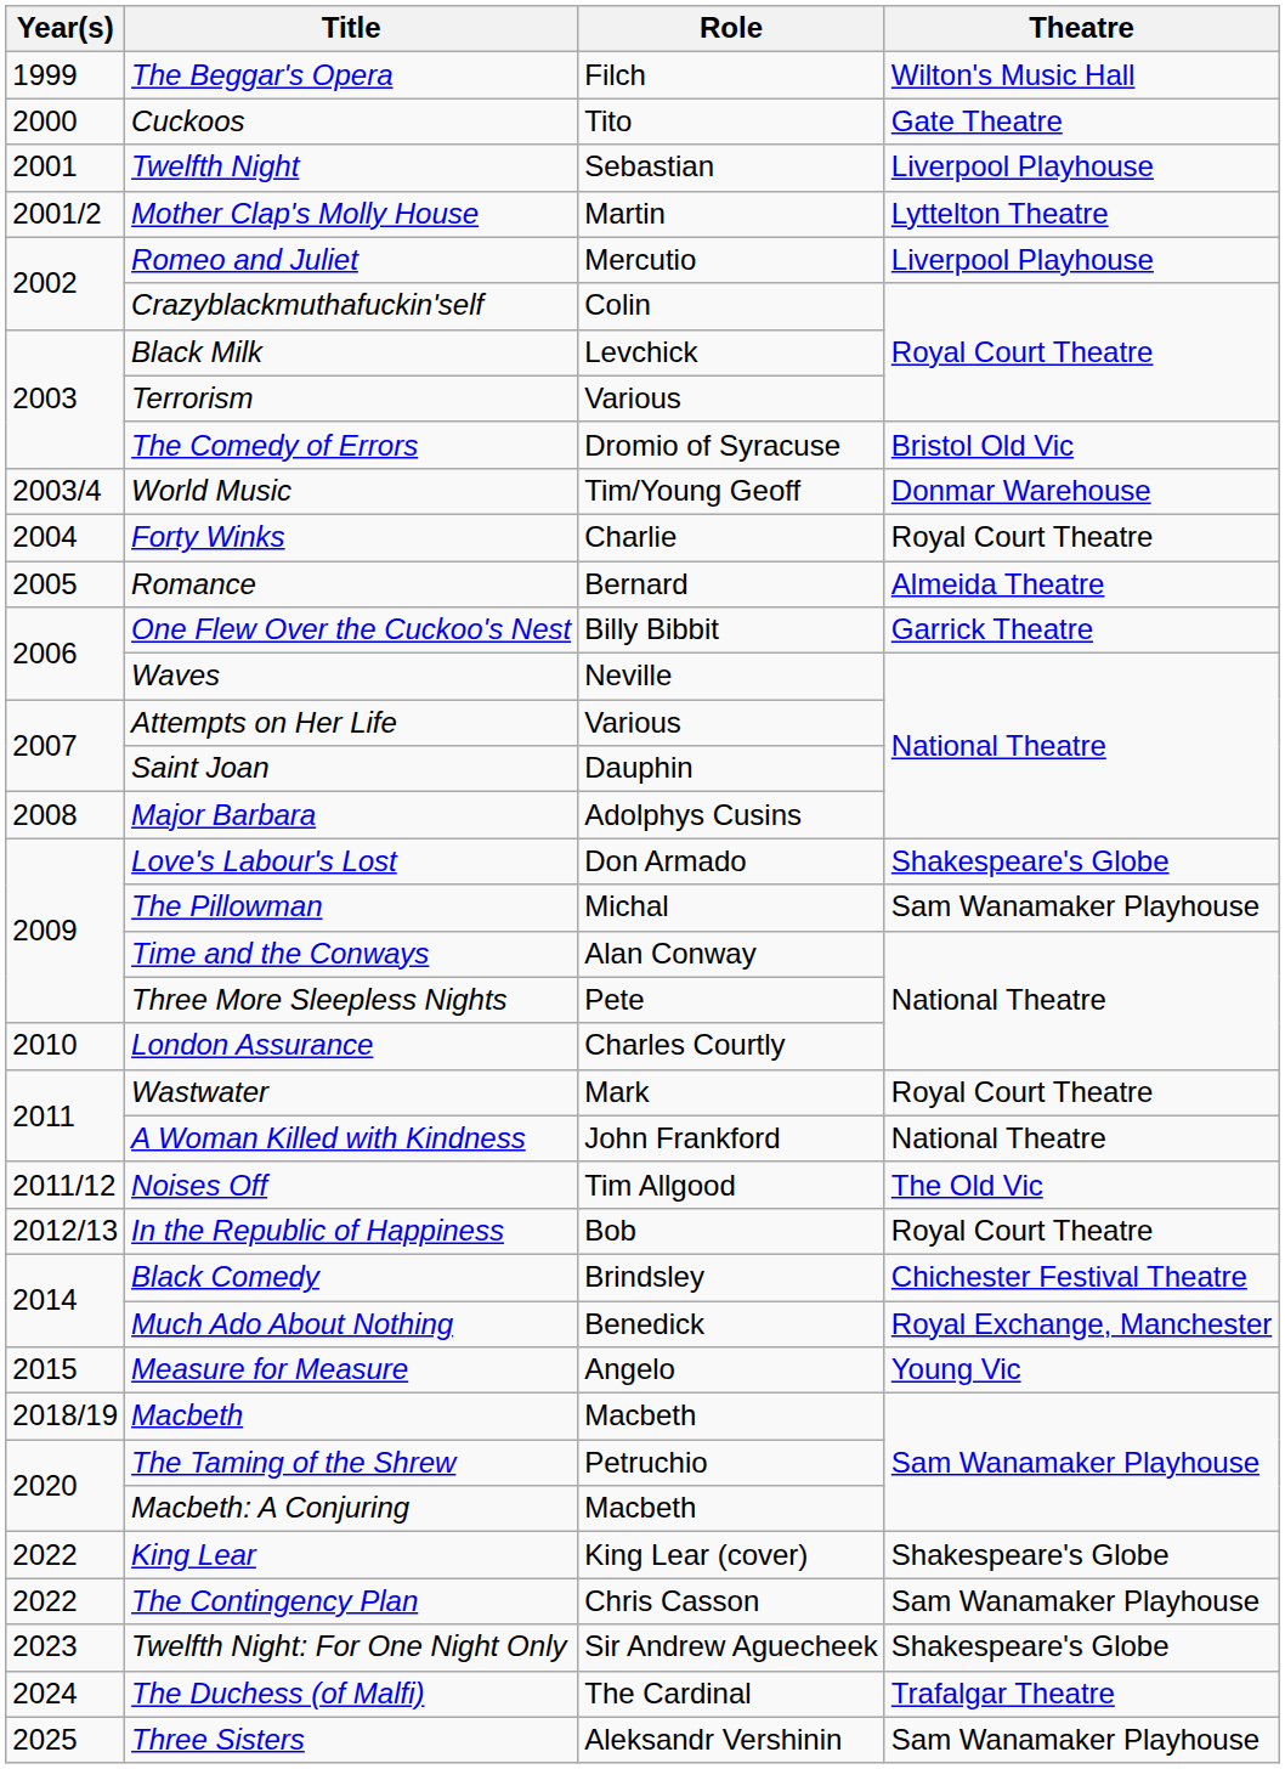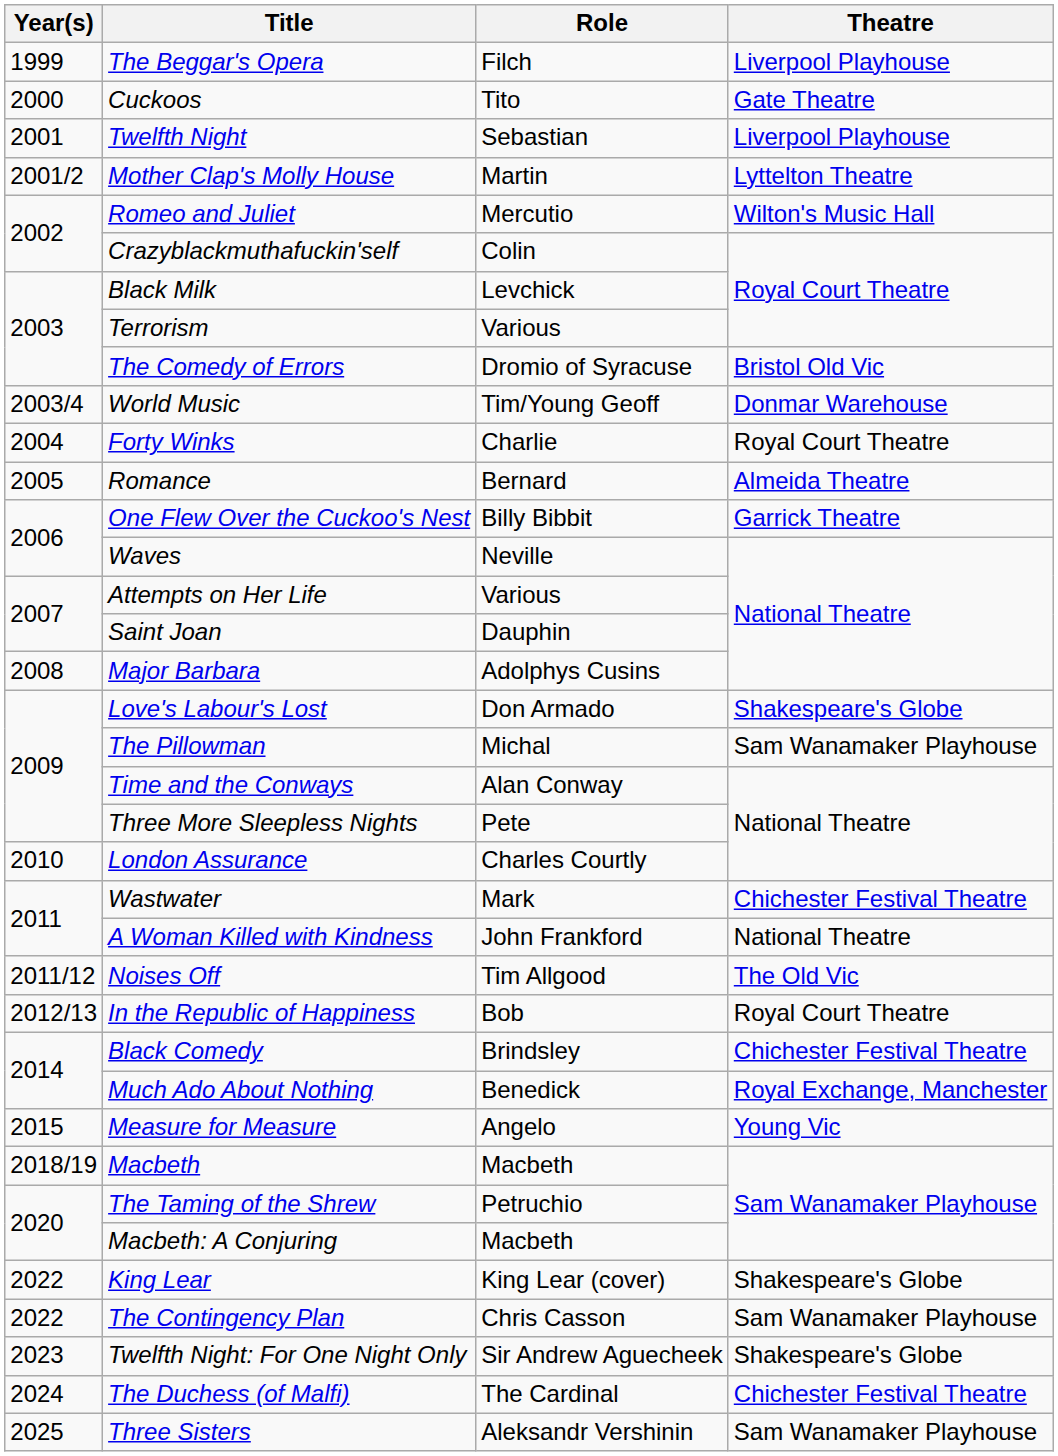The Beggar's Opera | Theatre: Wilton's Music Hall -> Liverpool Playhouse
Romeo and Juliet | Theatre: Liverpool Playhouse -> Wilton's Music Hall
Wastwater | Theatre: Royal Court Theatre -> Chichester Festival Theatre
The Duchess (of Malfi) | Theatre: Trafalgar Theatre -> Chichester Festival Theatre
